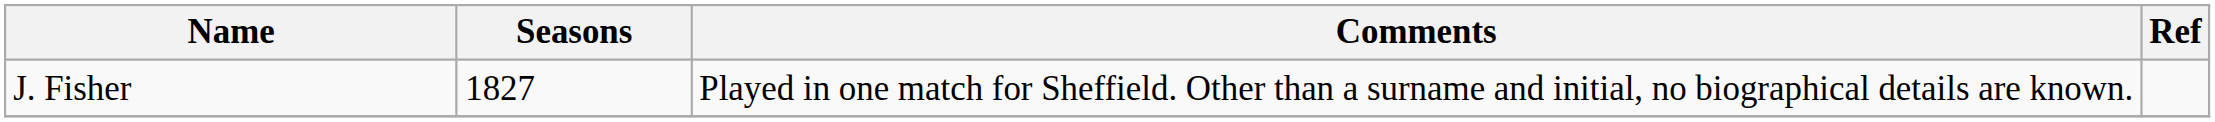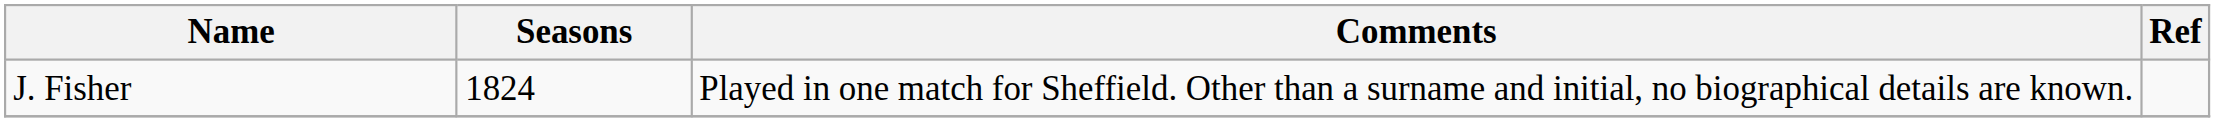J. Fisher | Seasons: 1827 -> 1824
